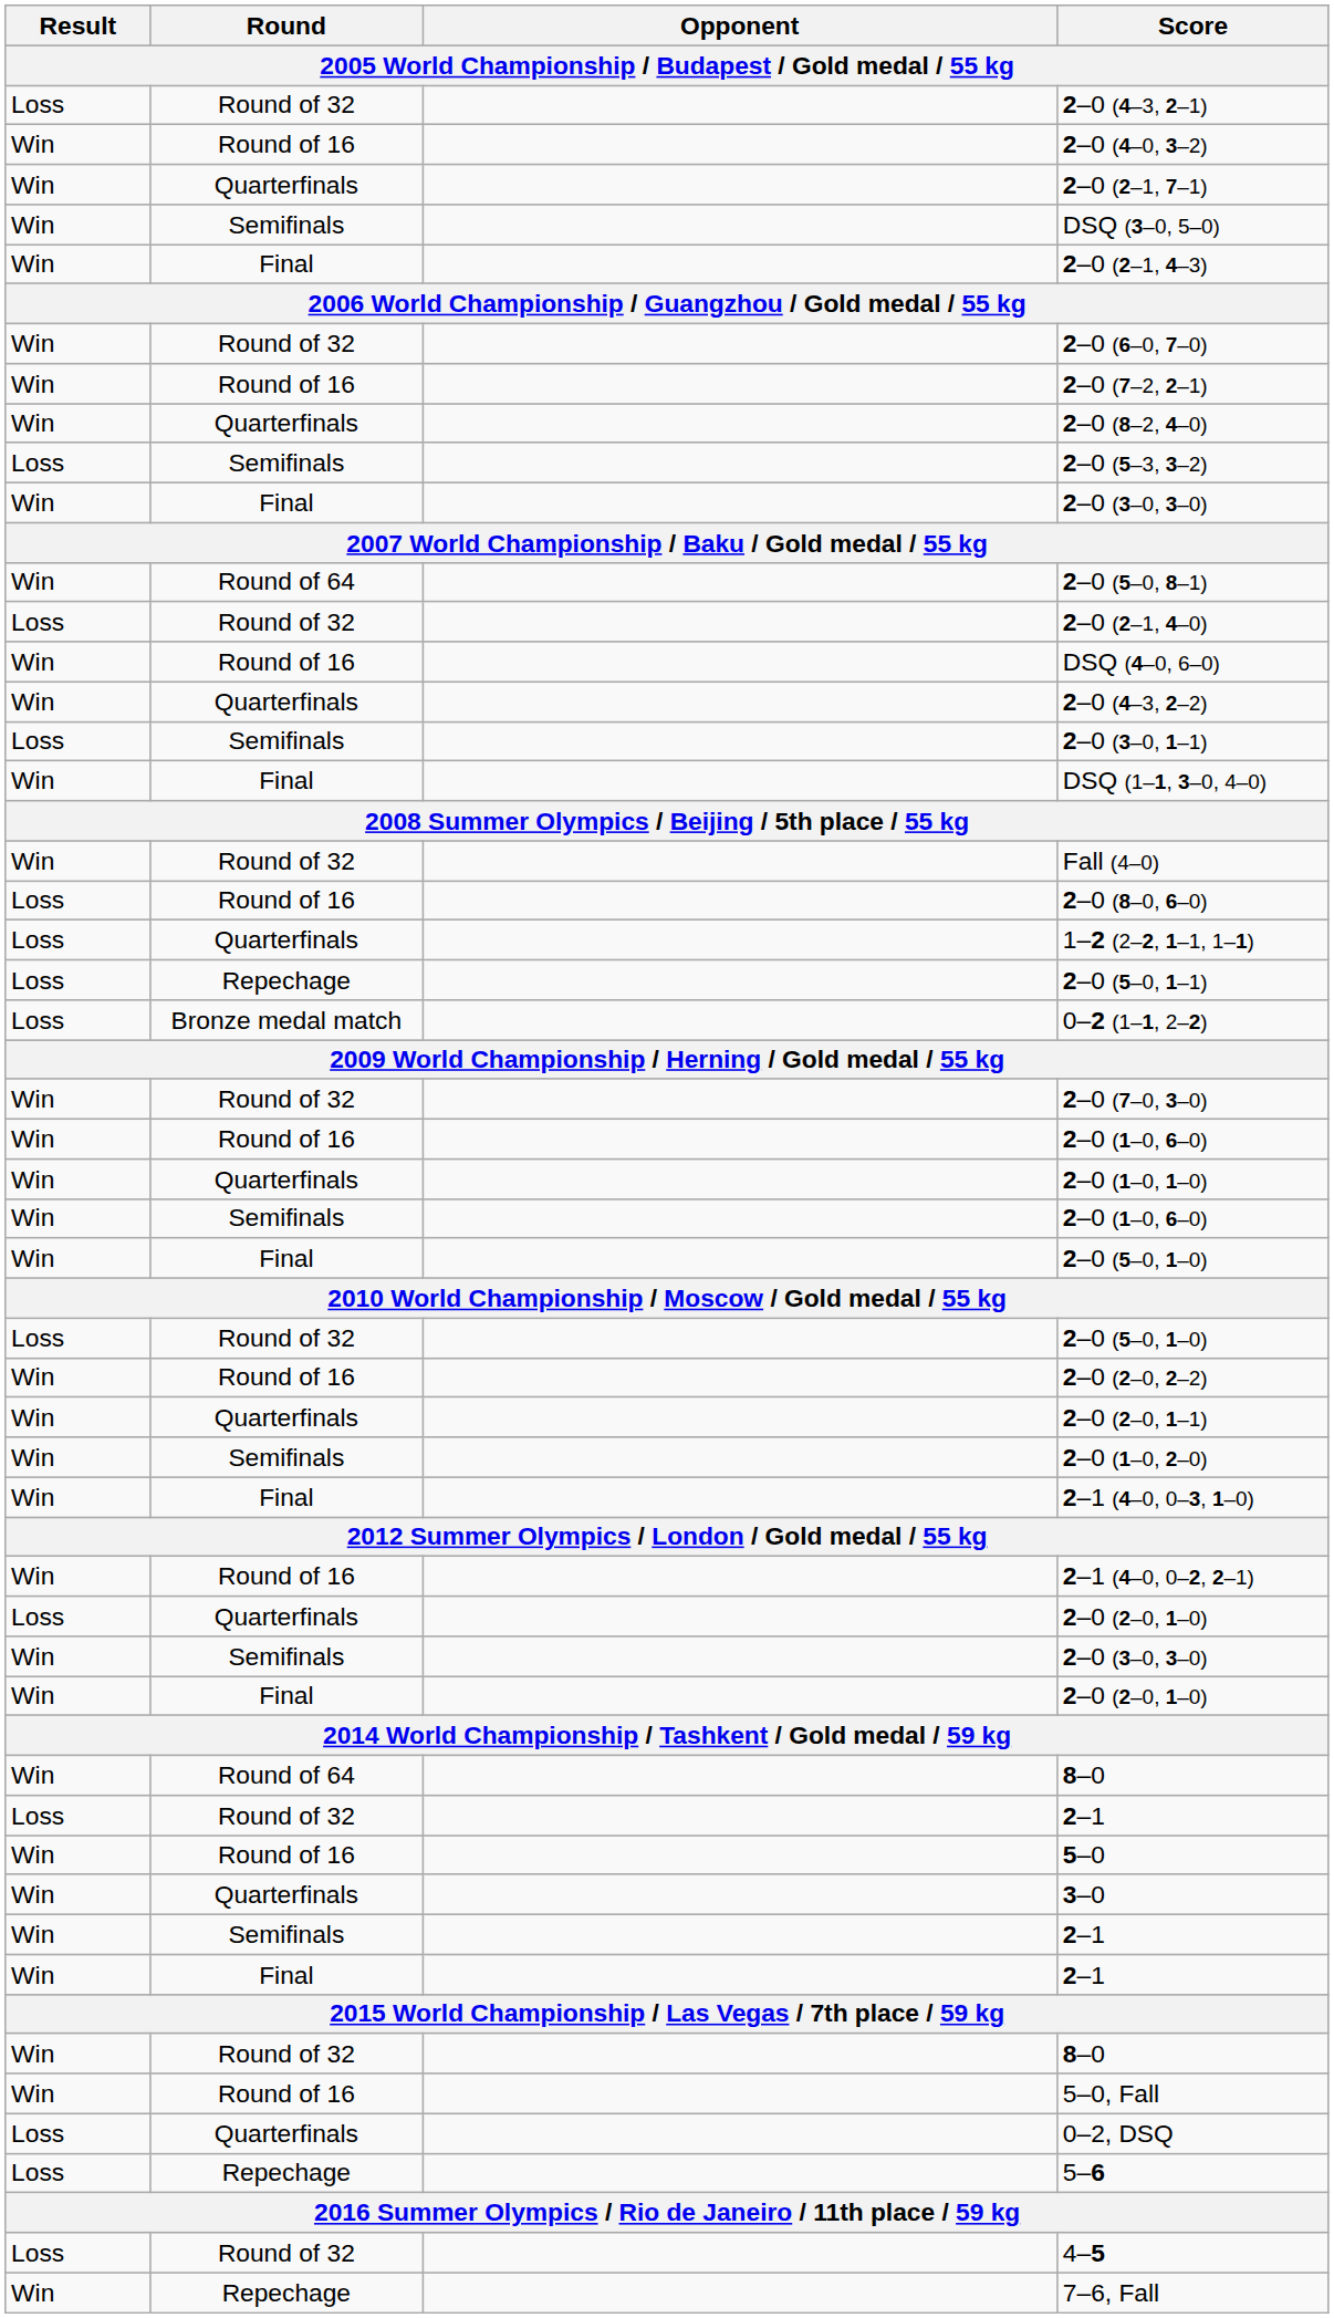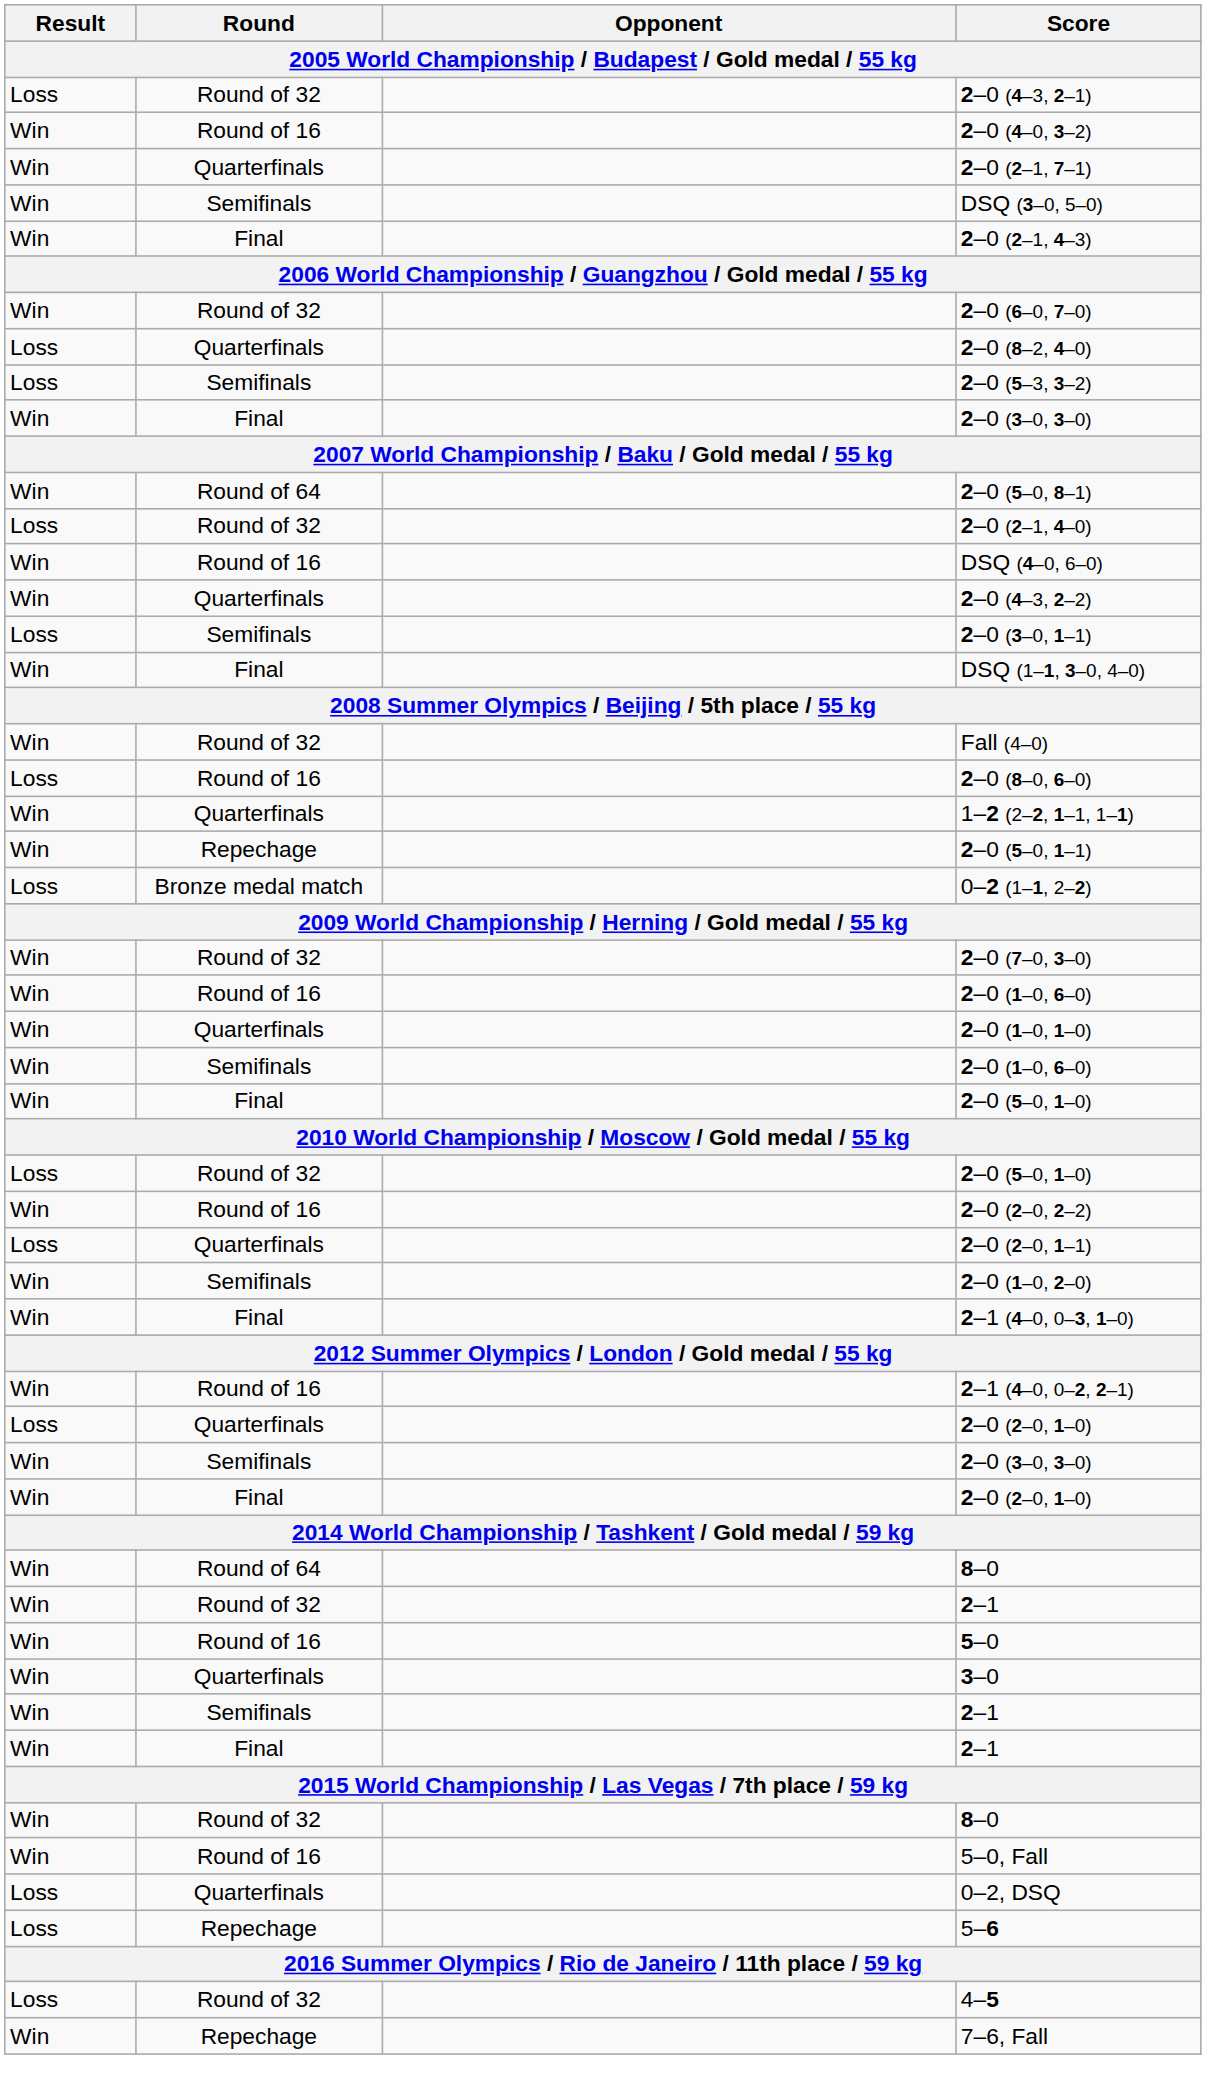- row: Win | Round of 16 | 2–0 (7–2, 2–1)
2–0 (8–2, 4–0) | Result: Win -> Loss
1–2 (2–2, 1–1, 1–1) | Result: Loss -> Win
2–0 (5–0, 1–1) | Result: Loss -> Win
2–0 (2–0, 1–1) | Result: Win -> Loss
Round of 32 / 2–1 | Result: Loss -> Win
